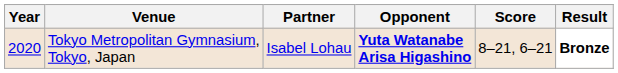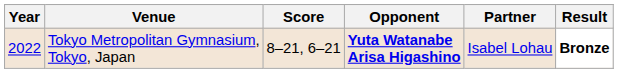columns swapped: Partner <-> Score
Tokyo Metropolitan Gymnasium, Tokyo, Japan | Year: 2020 -> 2022
